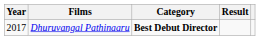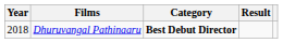Dhuruvangal Pathinaaru | Year: 2017 -> 2018
